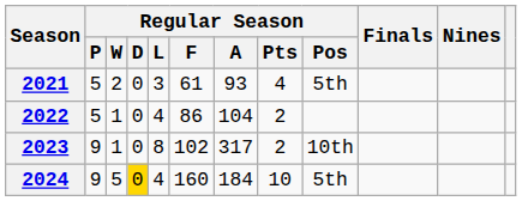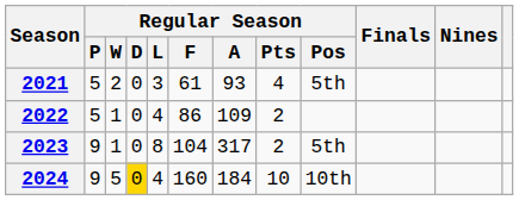2022 | Regular Season / A: 104 -> 109
2023 | Regular Season / F: 102 -> 104
2023 | Regular Season / Pos: 10th -> 5th
2024 | Regular Season / Pos: 5th -> 10th
